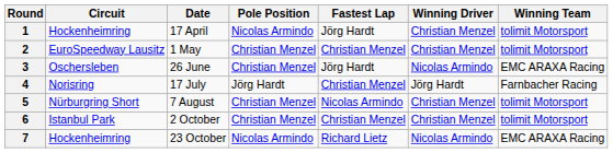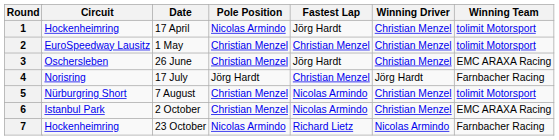3 | Winning Driver: Nicolas Armindo -> Christian Menzel
6 | Fastest Lap: Christian Menzel -> Nicolas Armindo
6 | Winning Team: tolimit Motorsport -> EMC ARAXA Racing
7 | Winning Team: EMC ARAXA Racing -> Farnbacher Racing
